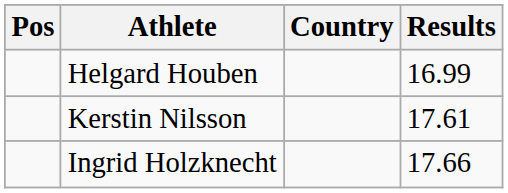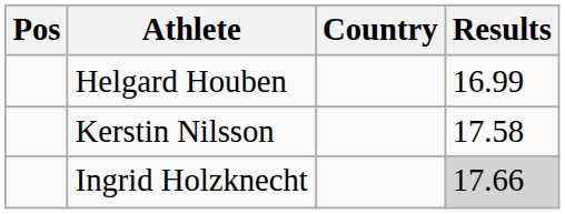Kerstin Nilsson | Results: 17.61 -> 17.58
Ingrid Holzknecht | Results: no background -> lightgrey background
